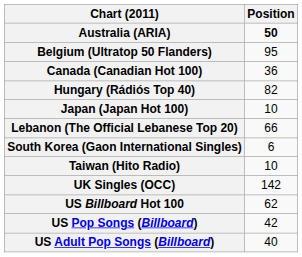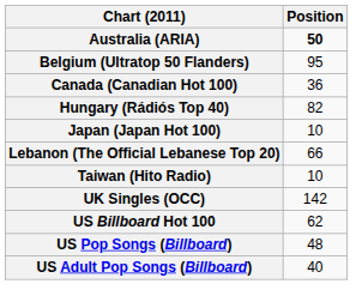- row: South Korea (Gaon International Singles) | 6
US Pop Songs (Billboard) | Position: 42 -> 48
